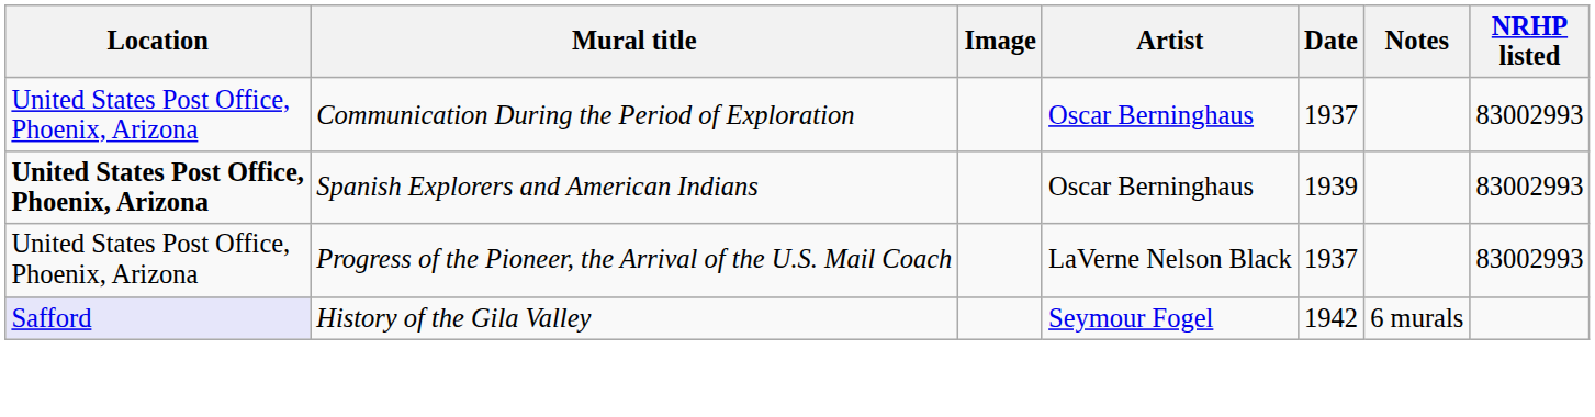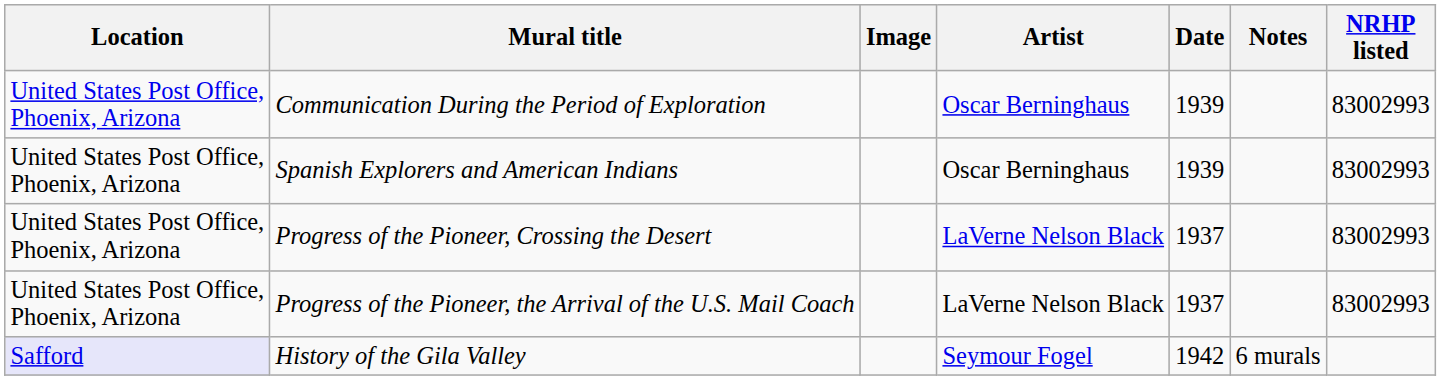Communication During the Period of Exploration | Date: 1937 -> 1939
Spanish Explorers and American Indians | Location: bold -> normal
+ row: United States Post Office, Phoenix, Arizona | Progress of the Pioneer, Crossing the Desert | LaVerne Nelson Black | 1937 | 83002993
